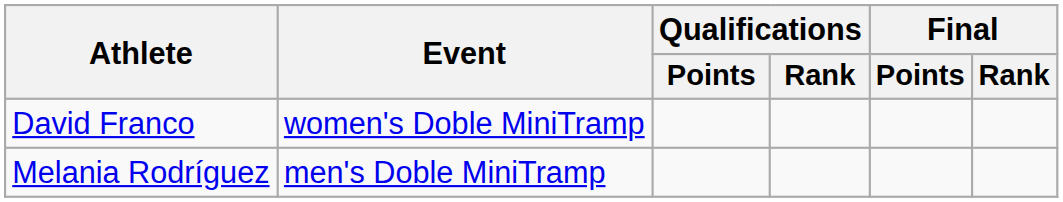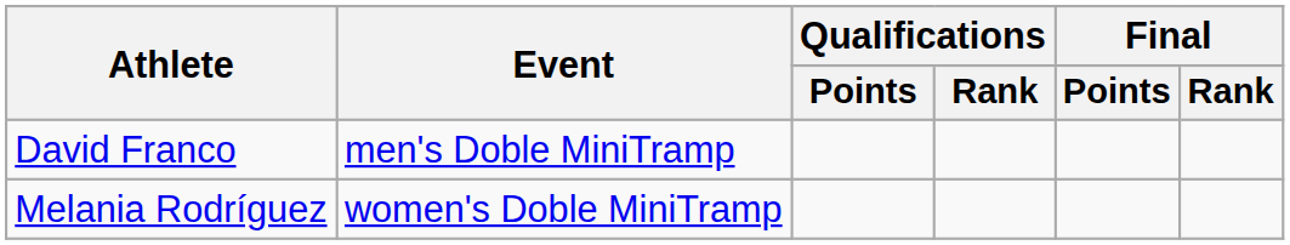David Franco | Event: women's Doble MiniTramp -> men's Doble MiniTramp
Melania Rodríguez | Event: men's Doble MiniTramp -> women's Doble MiniTramp
